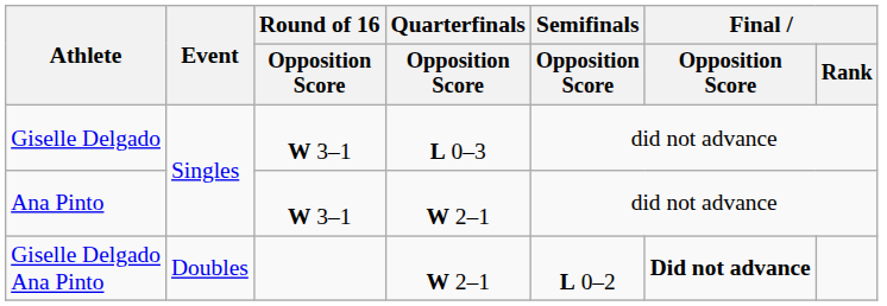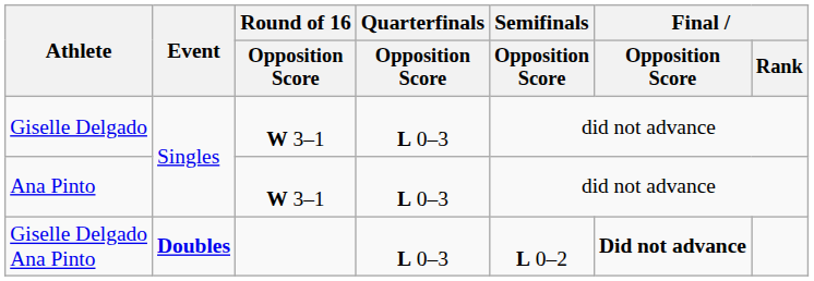Ana Pinto | Quarterfinals / Opposition Score: W 2–1 -> L 0–3
Giselle Delgado Ana Pinto | Event: normal -> bold
Giselle Delgado Ana Pinto | Quarterfinals / Opposition Score: W 2–1 -> L 0–3
